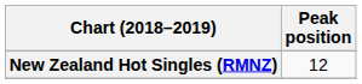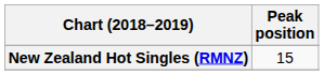New Zealand Hot Singles (RMNZ) | Peak position: 12 -> 15
